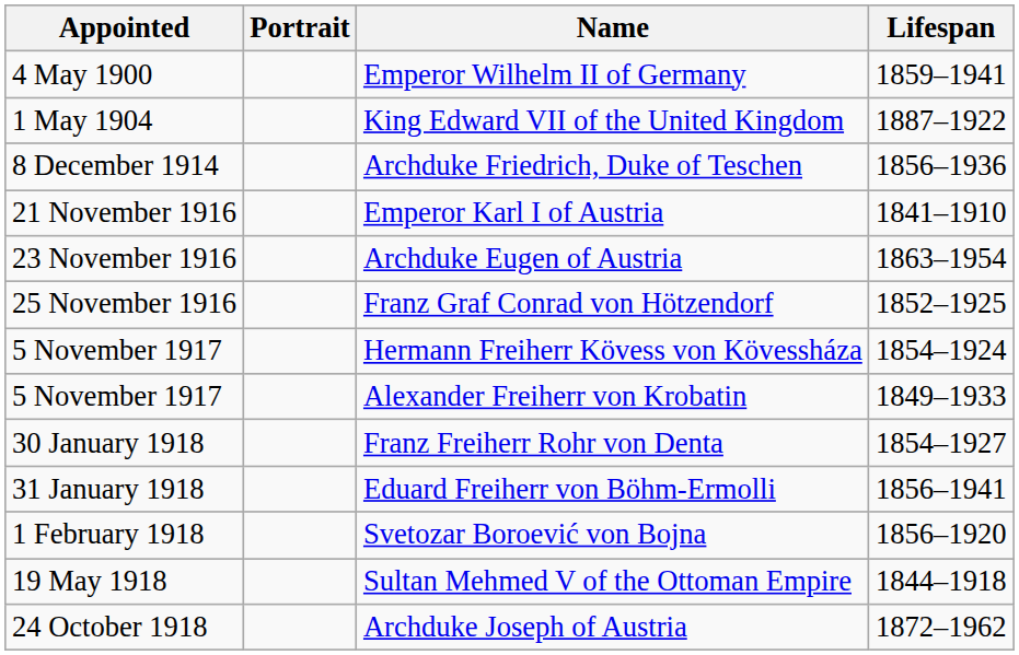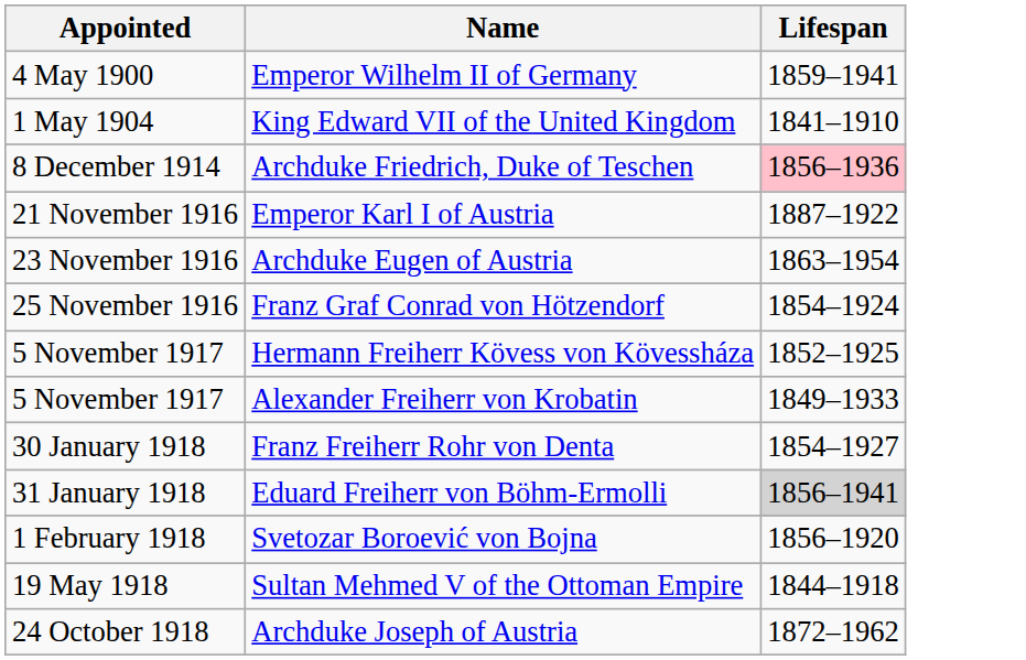- column: Portrait
King Edward VII of the United Kingdom | Lifespan: 1887–1922 -> 1841–1910
Archduke Friedrich, Duke of Teschen | Lifespan: no background -> pink background
Emperor Karl I of Austria | Lifespan: 1841–1910 -> 1887–1922
Franz Graf Conrad von Hötzendorf | Lifespan: 1852–1925 -> 1854–1924
Hermann Freiherr Kövess von Kövessháza | Lifespan: 1854–1924 -> 1852–1925
Eduard Freiherr von Böhm-Ermolli | Lifespan: no background -> lightgrey background
